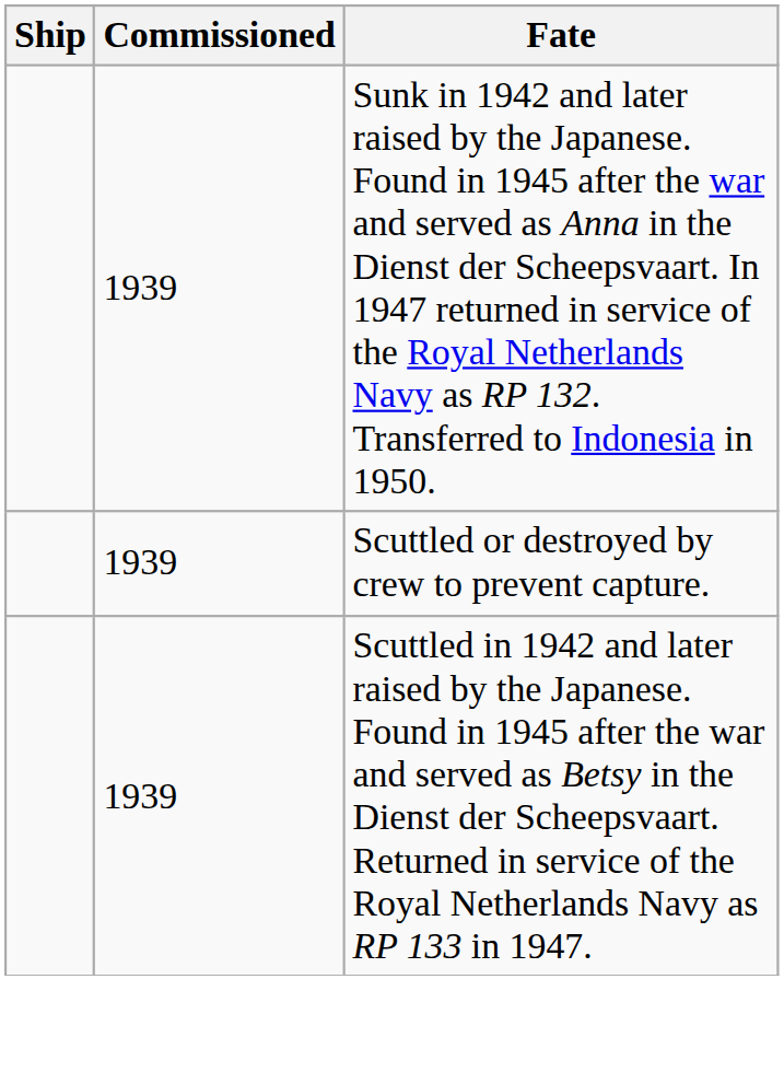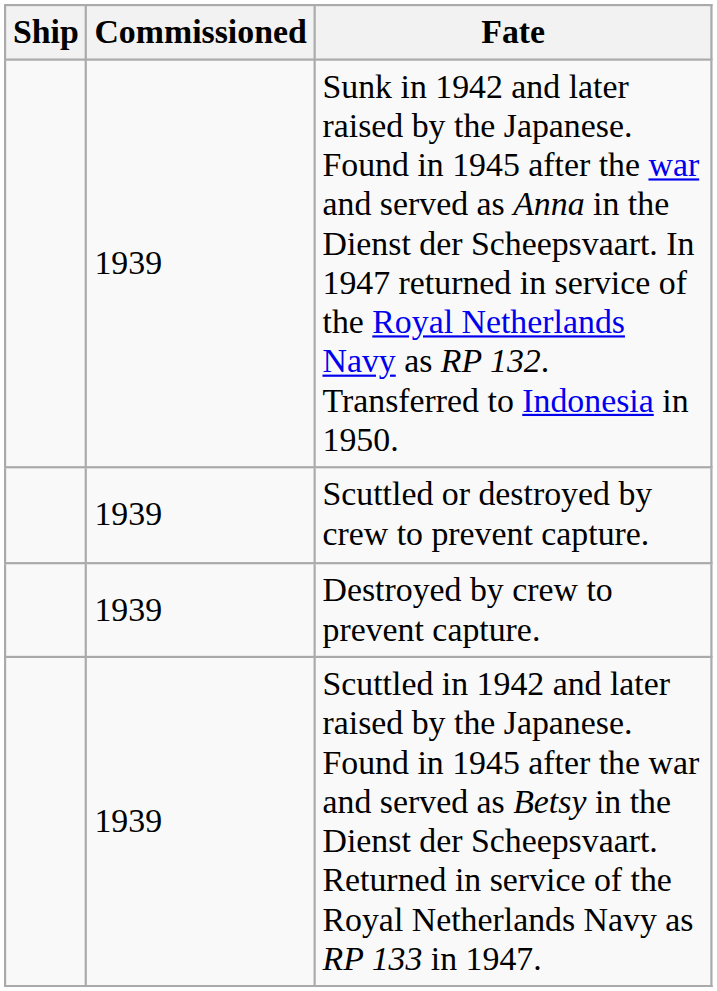+ row: 1939 | Destroyed by crew to prevent capture.
